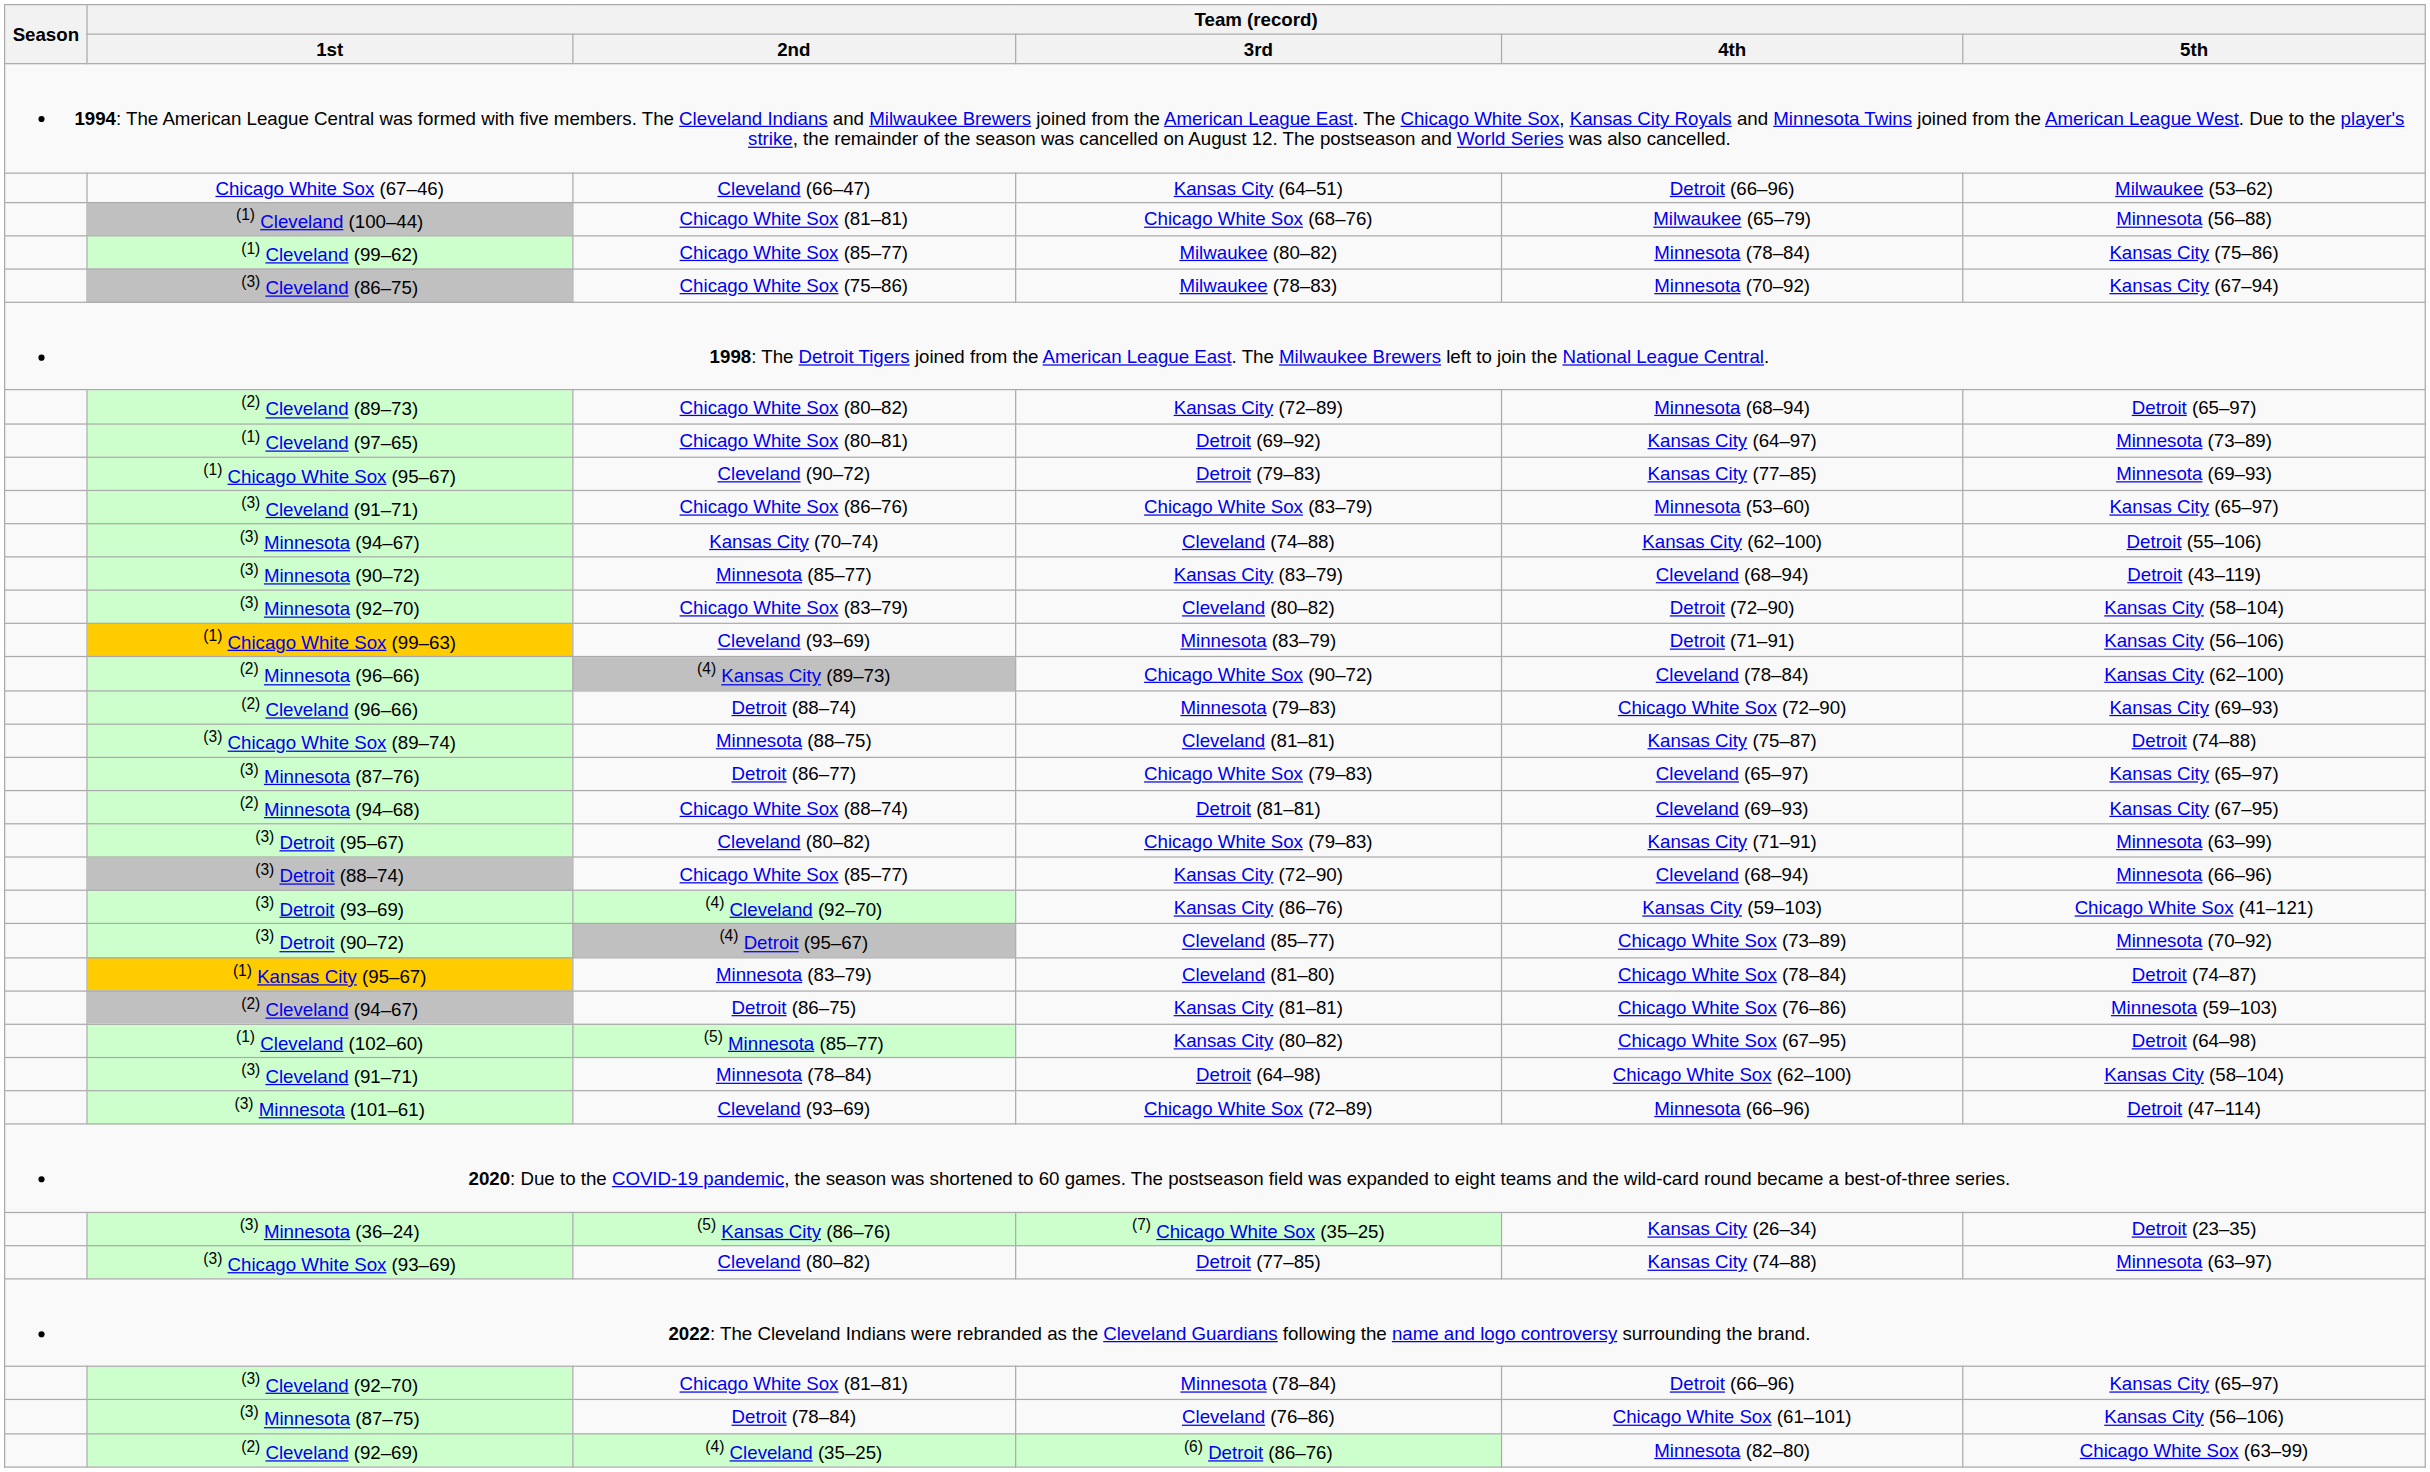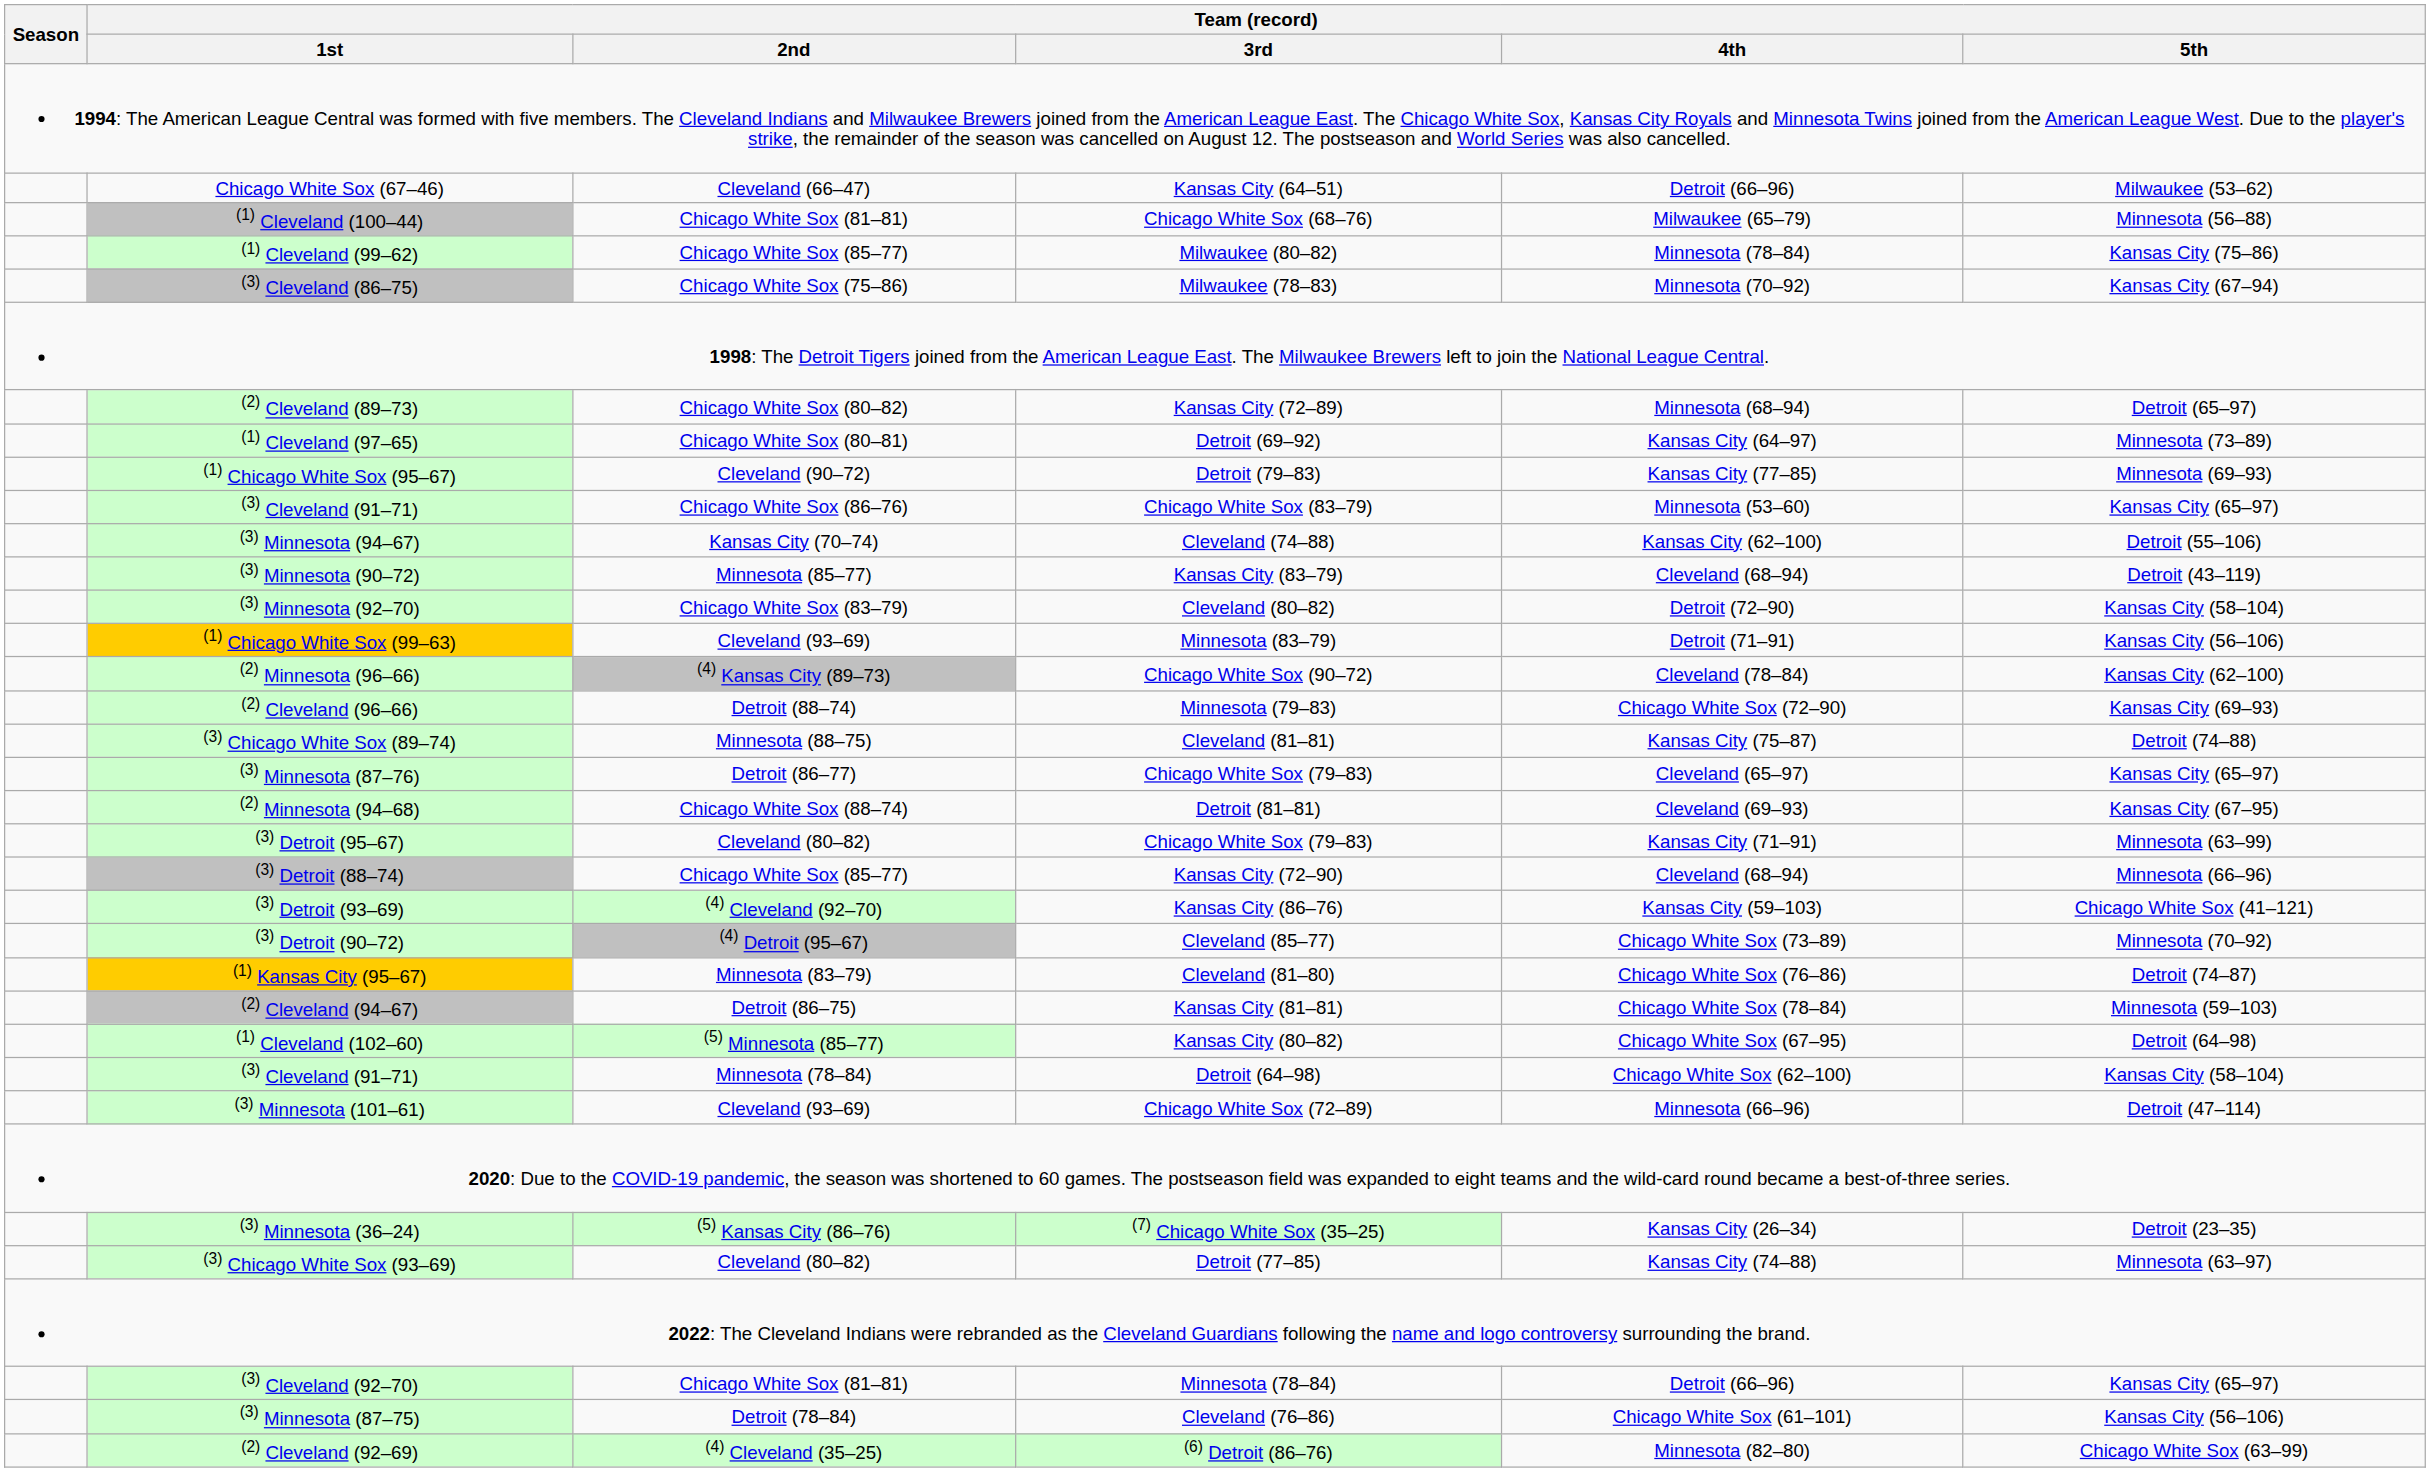(1) Kansas City (95–67) | Team (record) / 4th: Chicago White Sox (78–84) -> Chicago White Sox (76–86)
(2) Cleveland (94–67) | Team (record) / 4th: Chicago White Sox (76–86) -> Chicago White Sox (78–84)
